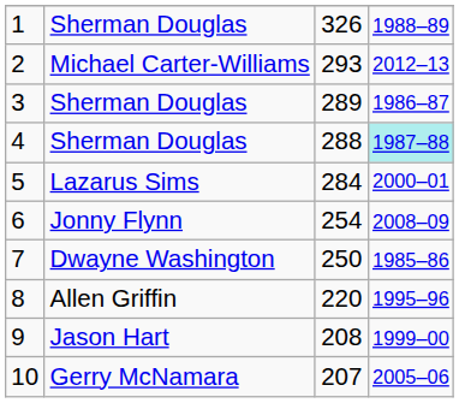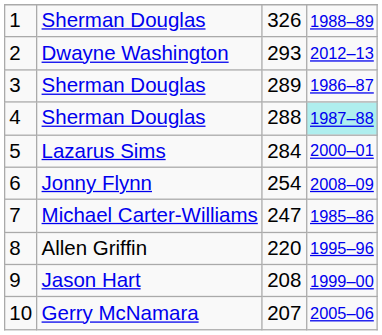2 | column 2: Michael Carter-Williams -> Dwayne Washington
7 | column 2: Dwayne Washington -> Michael Carter-Williams
7 | column 3: 250 -> 247
